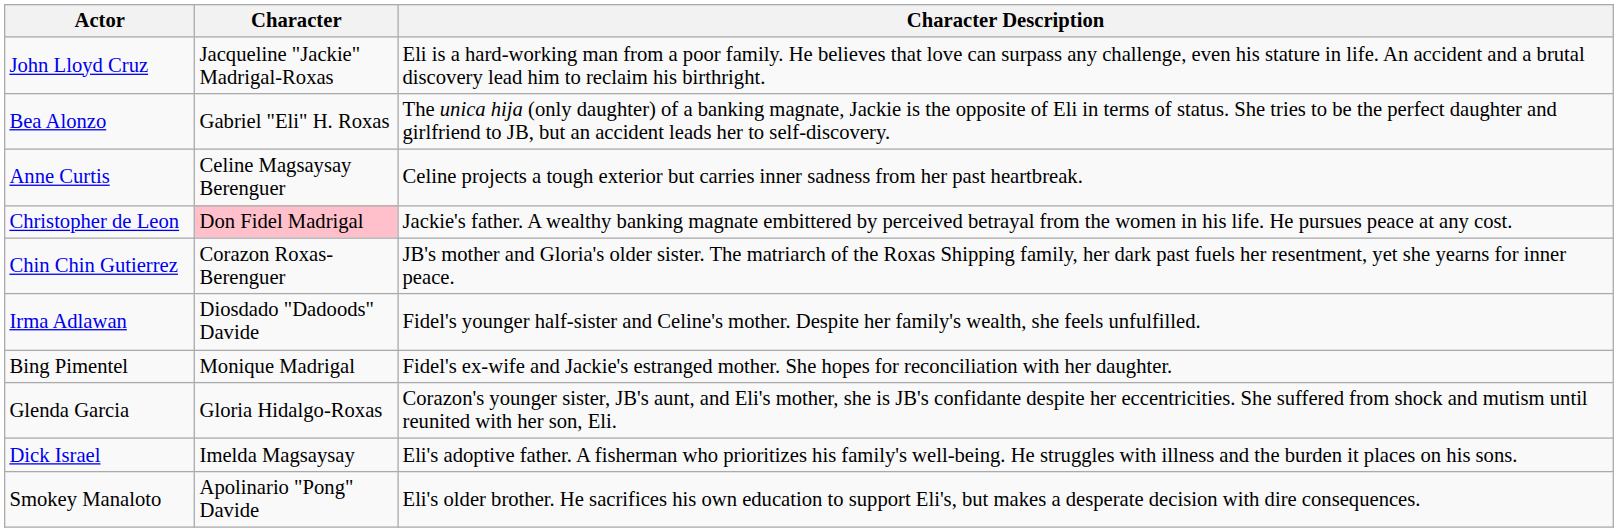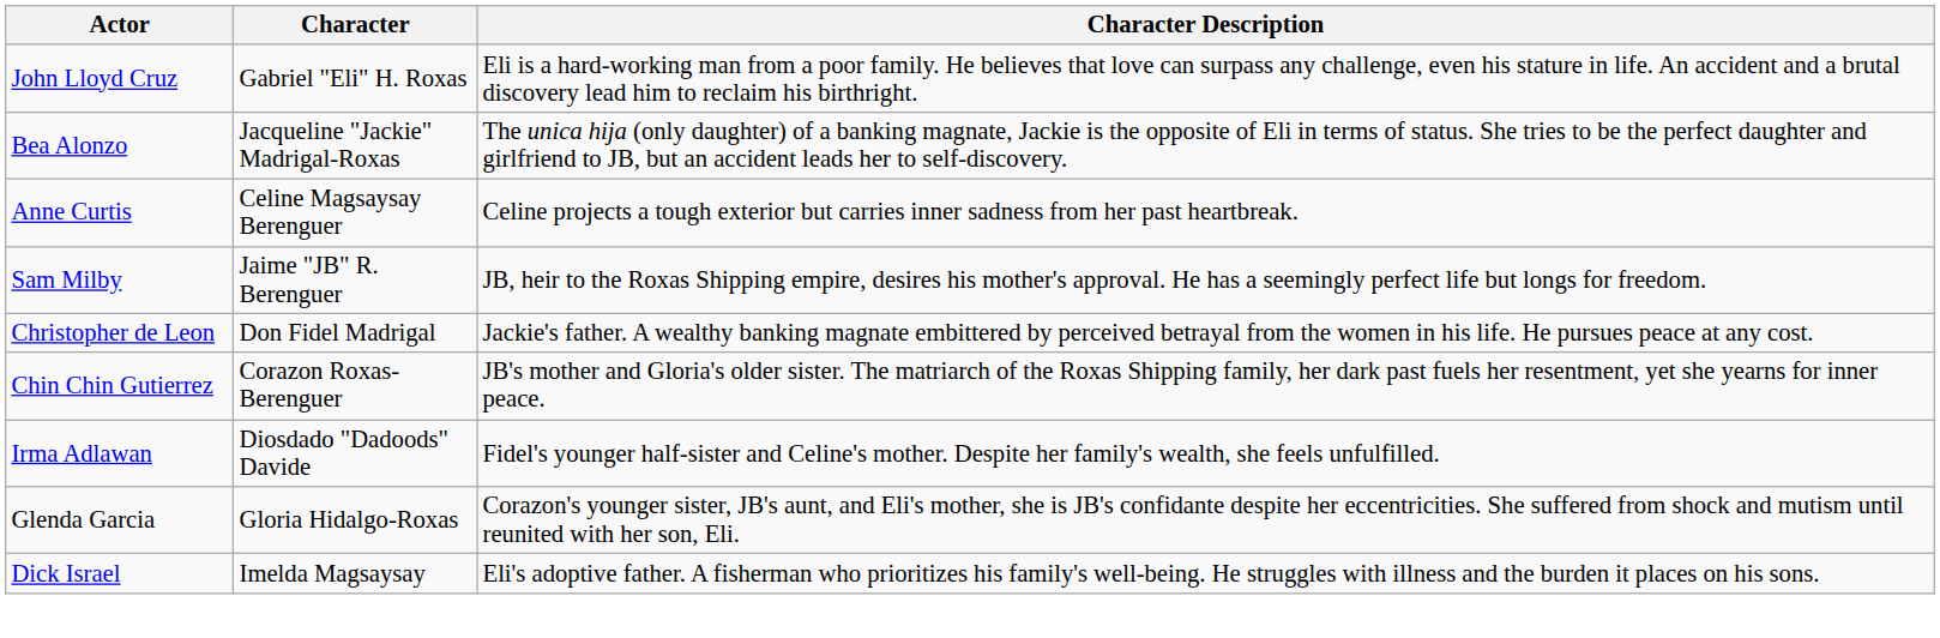John Lloyd Cruz | Character: Jacqueline "Jackie" Madrigal-Roxas -> Gabriel "Eli" H. Roxas
Bea Alonzo | Character: Gabriel "Eli" H. Roxas -> Jacqueline "Jackie" Madrigal-Roxas
+ row: Sam Milby | Jaime "JB" R. Berenguer | JB, heir to the Roxas Shipping empire, desires his mother's approval. He has a seemingly perfect life but longs for freedom.
Christopher de Leon | Character: pink background -> no background
- row: Bing Pimentel | Monique Madrigal | Fidel's ex-wife and Jackie's estranged mother. She hopes for reconciliation with her daughter.
- row: Smokey Manaloto | Apolinario "Pong" Davide | Eli's older brother. He sacrifices his own education to support Eli's, but makes a desperate decision with dire consequences.
